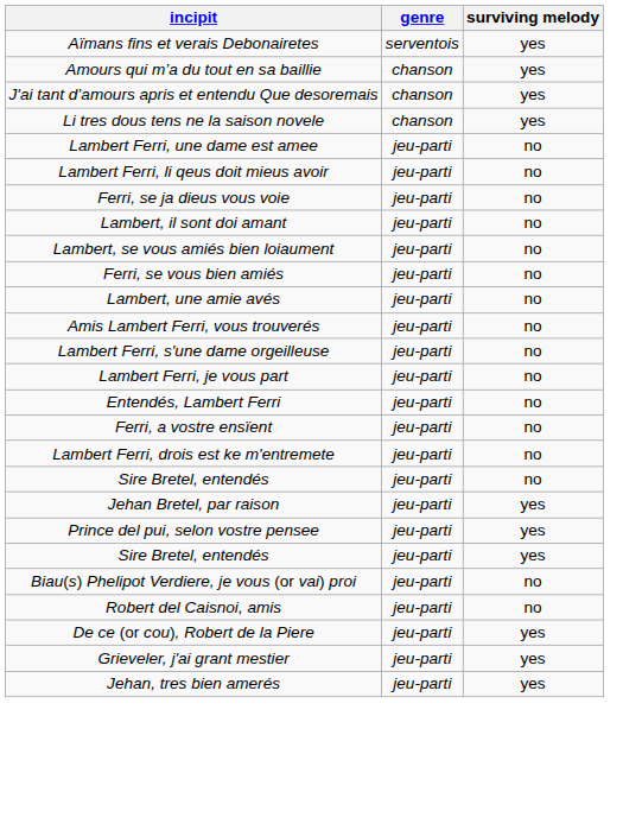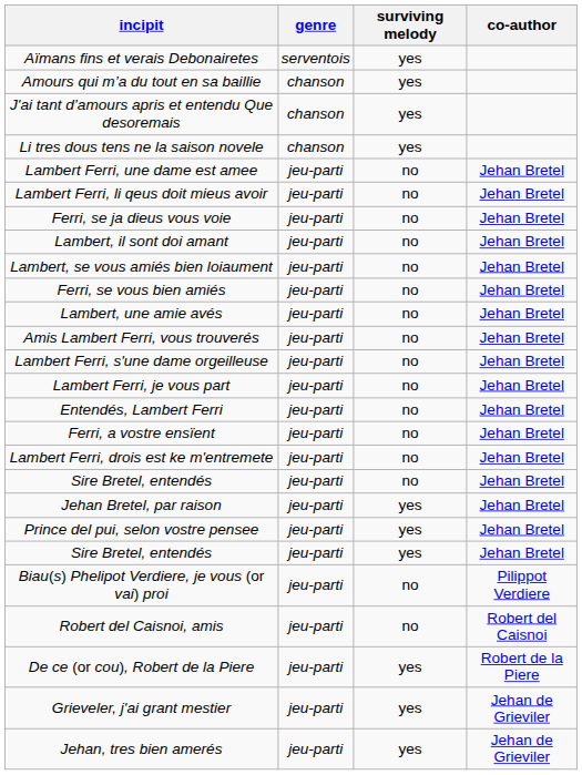+ column: co-author | Jehan Bretel | Jehan Bretel | Jehan Bretel | Jehan Bretel | Jehan Bretel | Jehan Bretel | Jehan Bretel | Jehan Bretel | Jehan Bretel | Jehan Bretel | Jehan Bretel | Jehan Bretel | Jehan Bretel | Jehan Bretel | Jehan Bretel | Jehan Bretel | Jehan Bretel | Pilippot Verdiere | Robert del Caisnoi | Robert de la Piere | Jehan de Grieviler | Jehan de Grieviler
